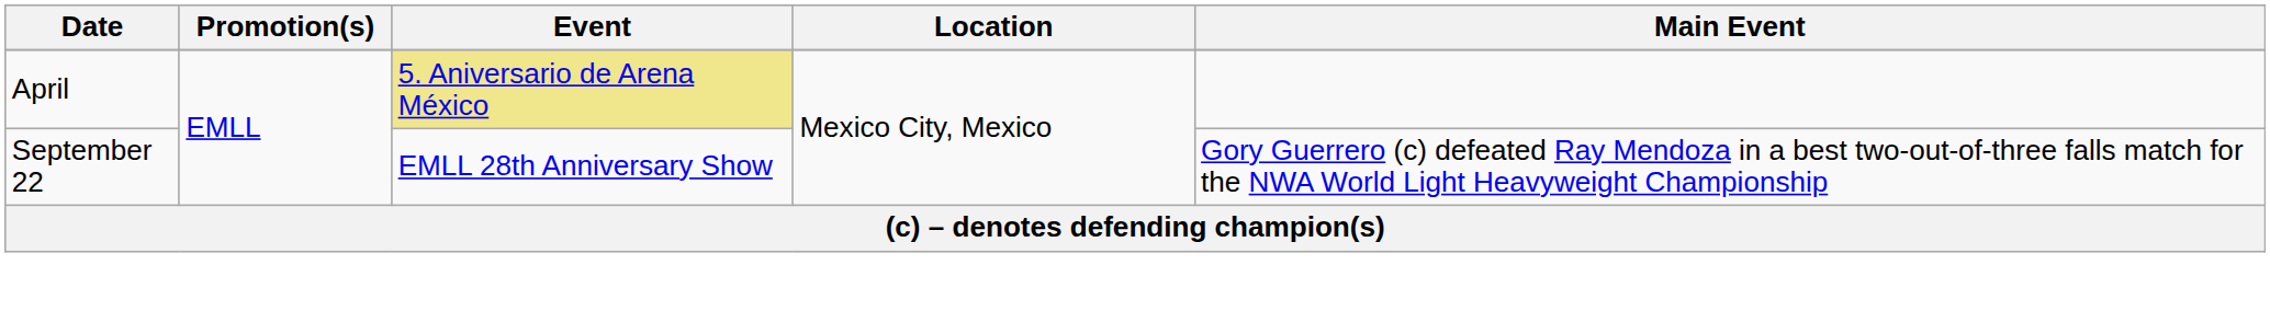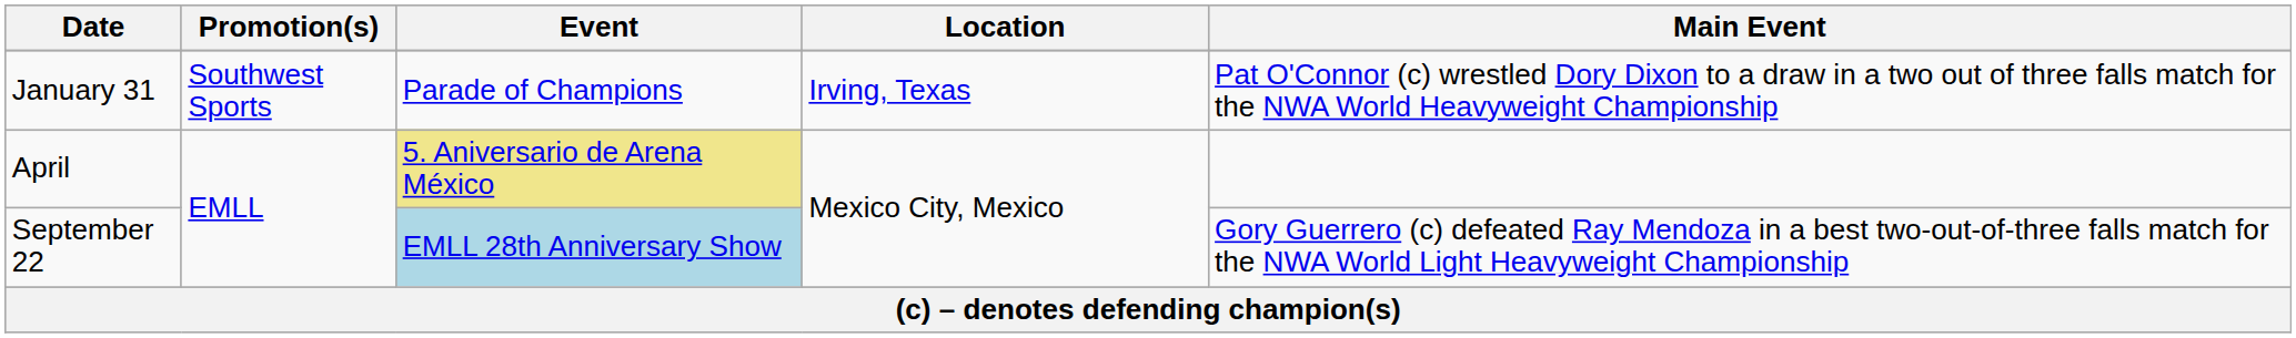+ row: January 31 | Southwest Sports | Parade of Champions | Irving, Texas | Pat O'Connor (c) wrestled Dory Dixon to a draw in a two out of three falls match for the NWA World Heavyweight Championship
September 22 | Event: no background -> lightblue background
